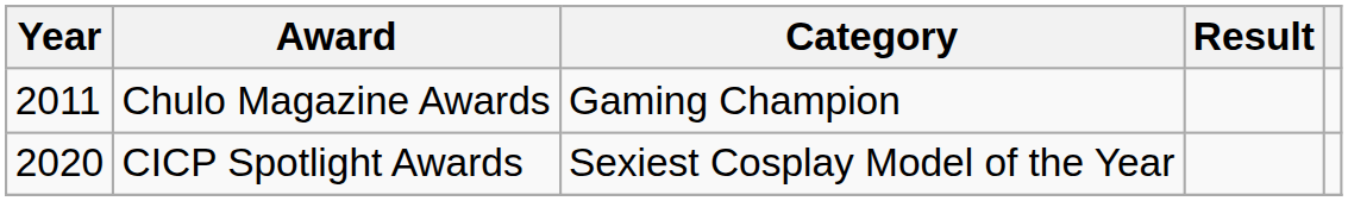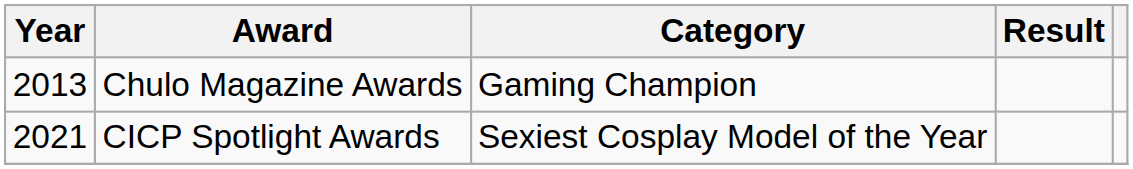Chulo Magazine Awards | Year: 2011 -> 2013
CICP Spotlight Awards | Year: 2020 -> 2021
